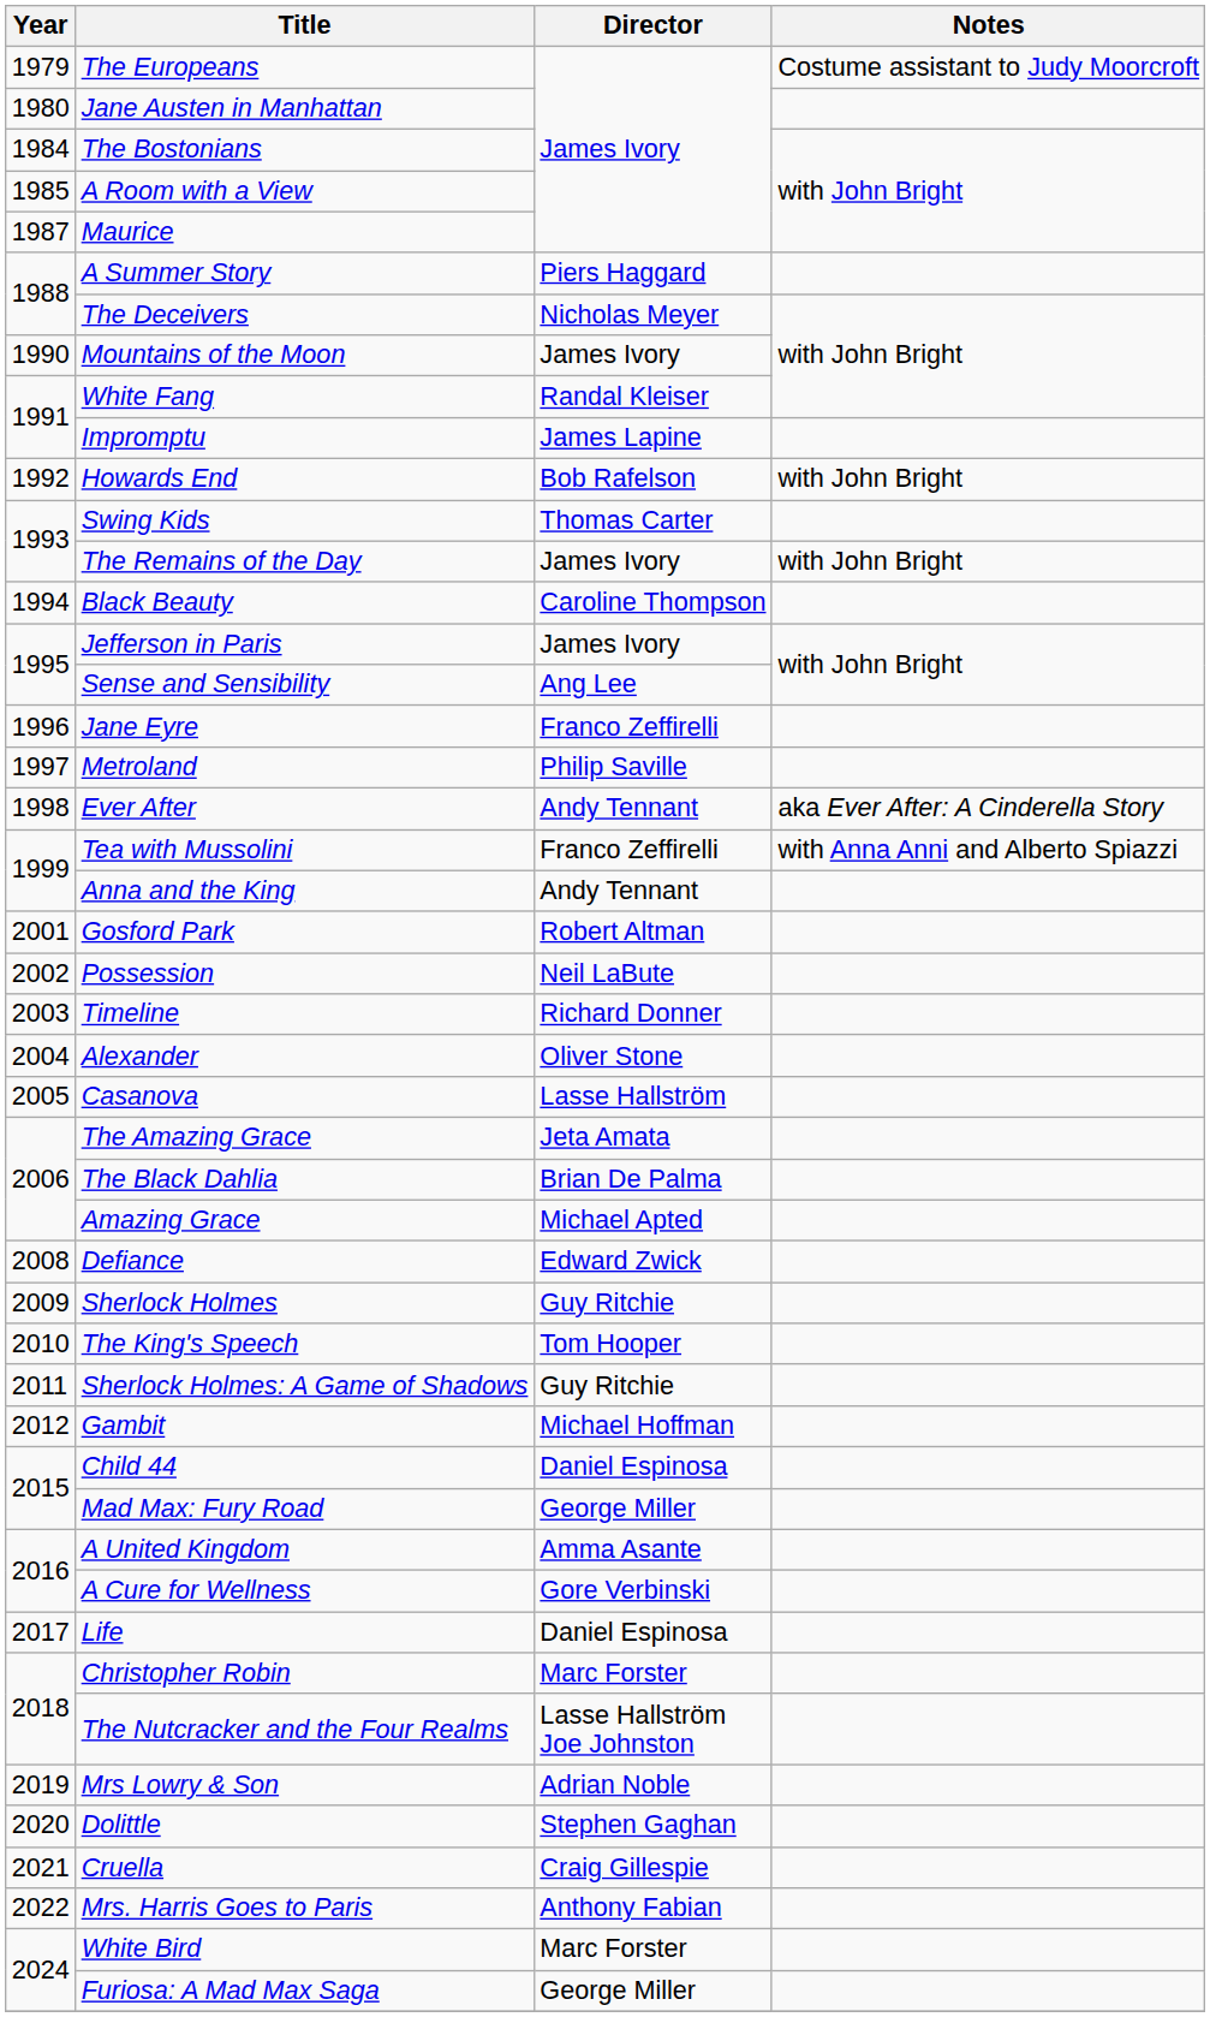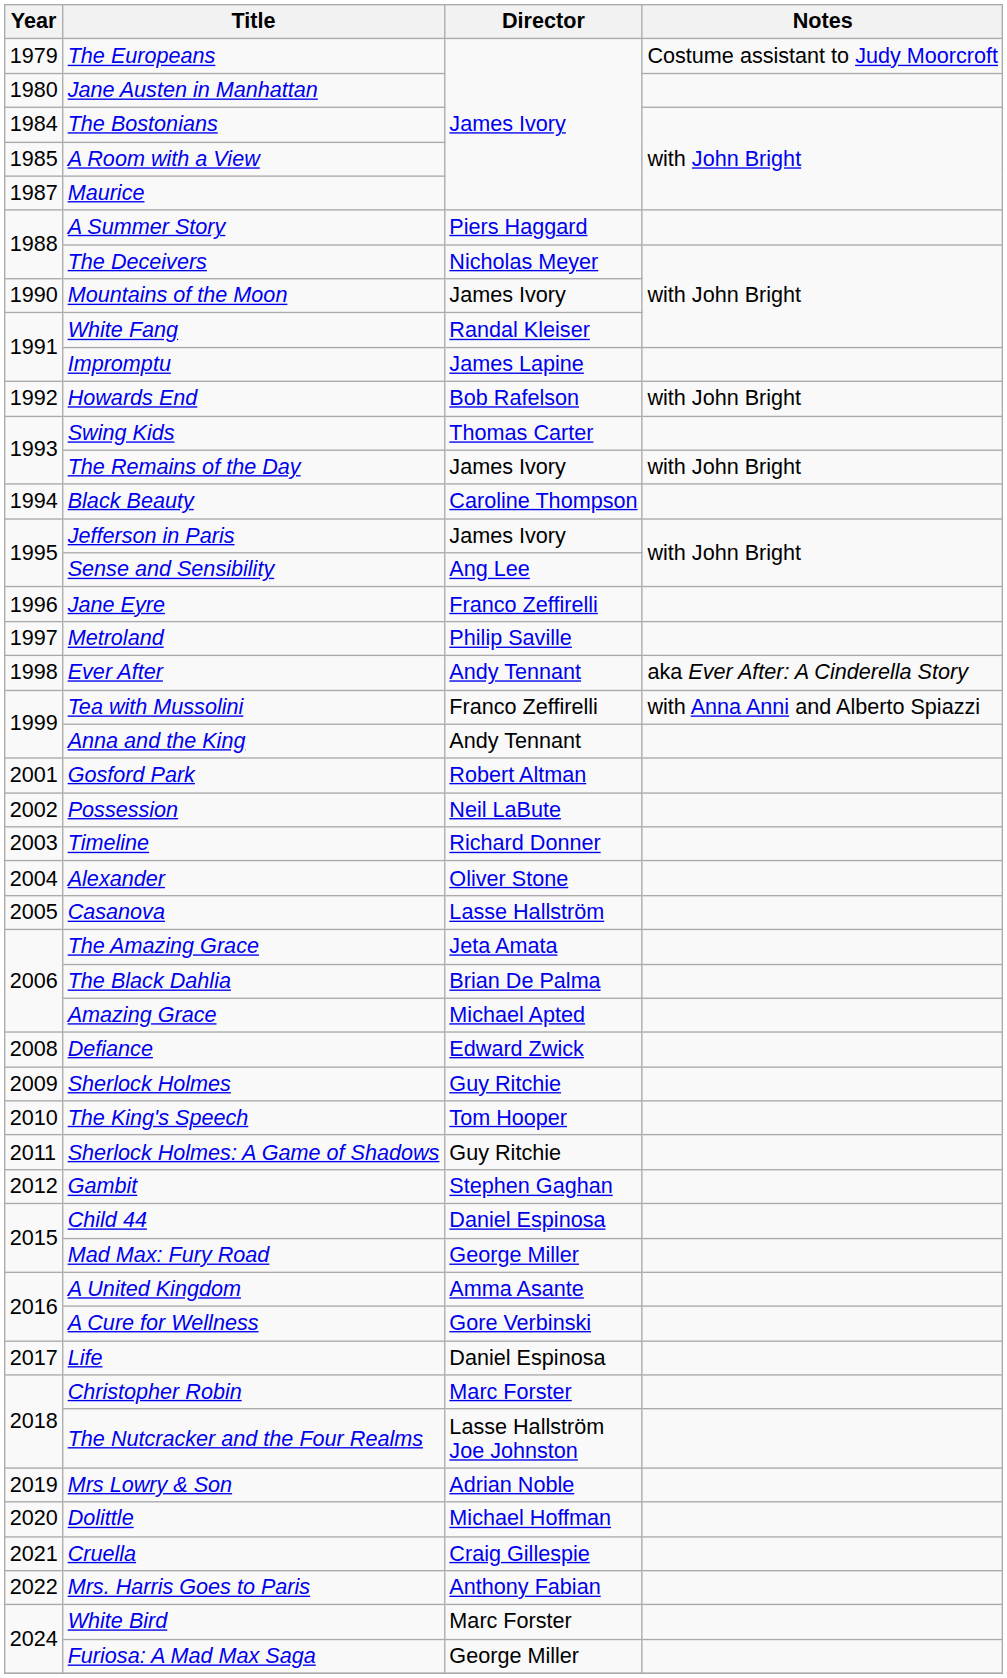Gambit | Director: Michael Hoffman -> Stephen Gaghan
Dolittle | Director: Stephen Gaghan -> Michael Hoffman
